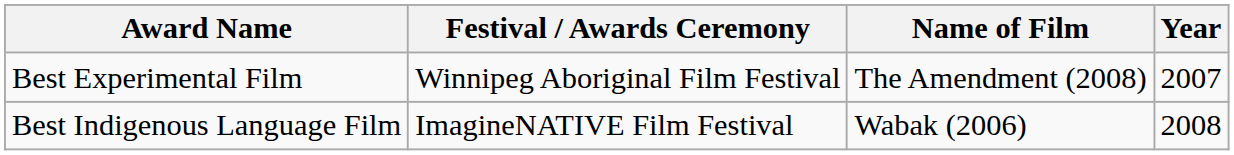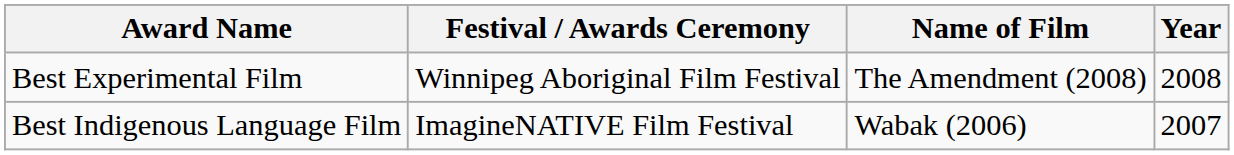Best Experimental Film | Year: 2007 -> 2008
Best Indigenous Language Film | Year: 2008 -> 2007
